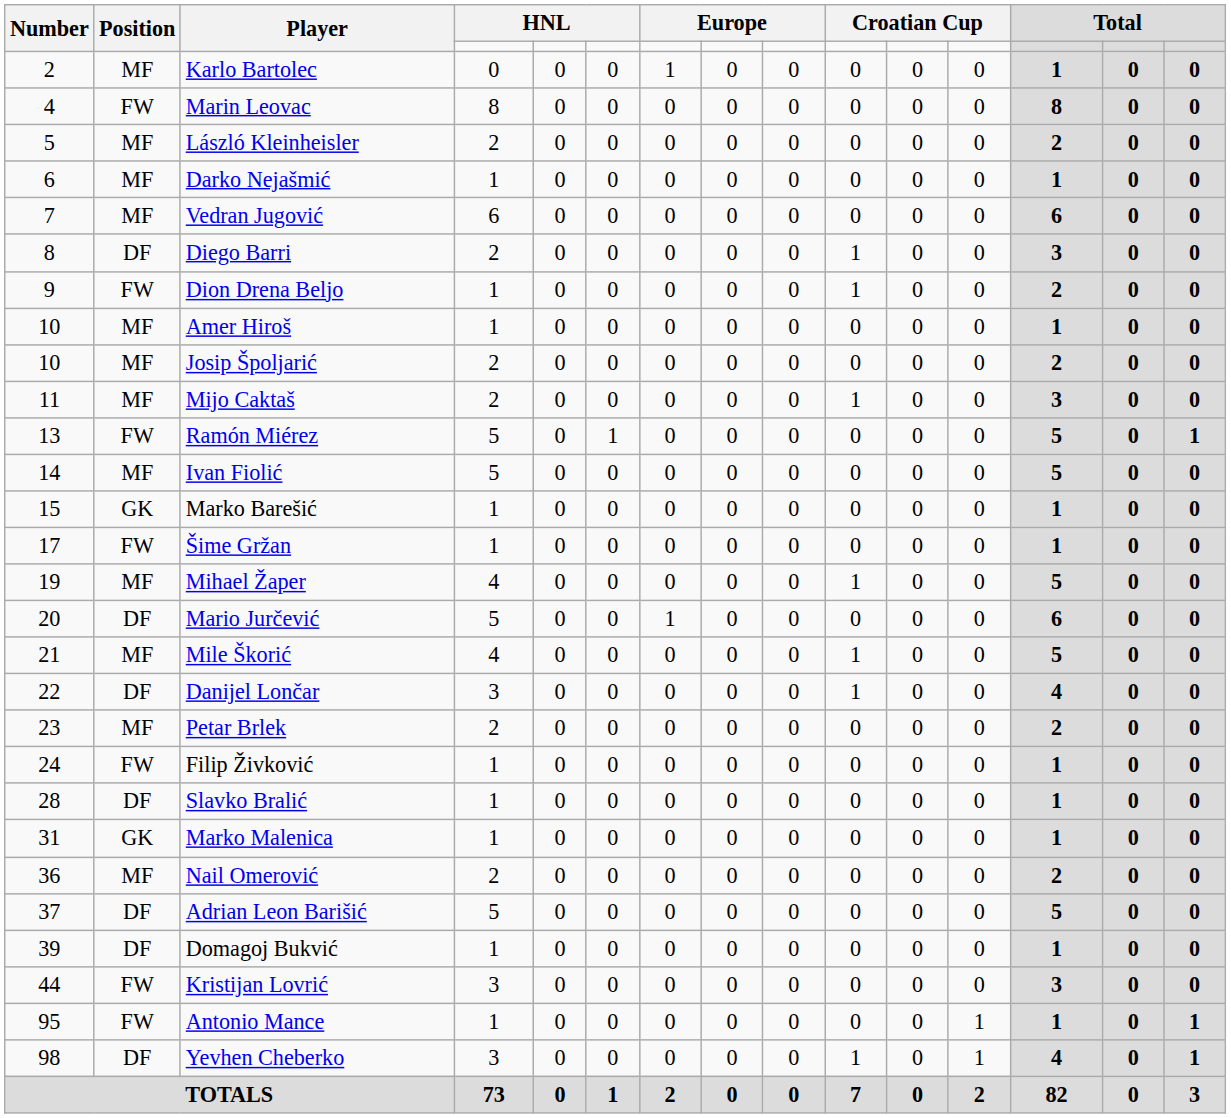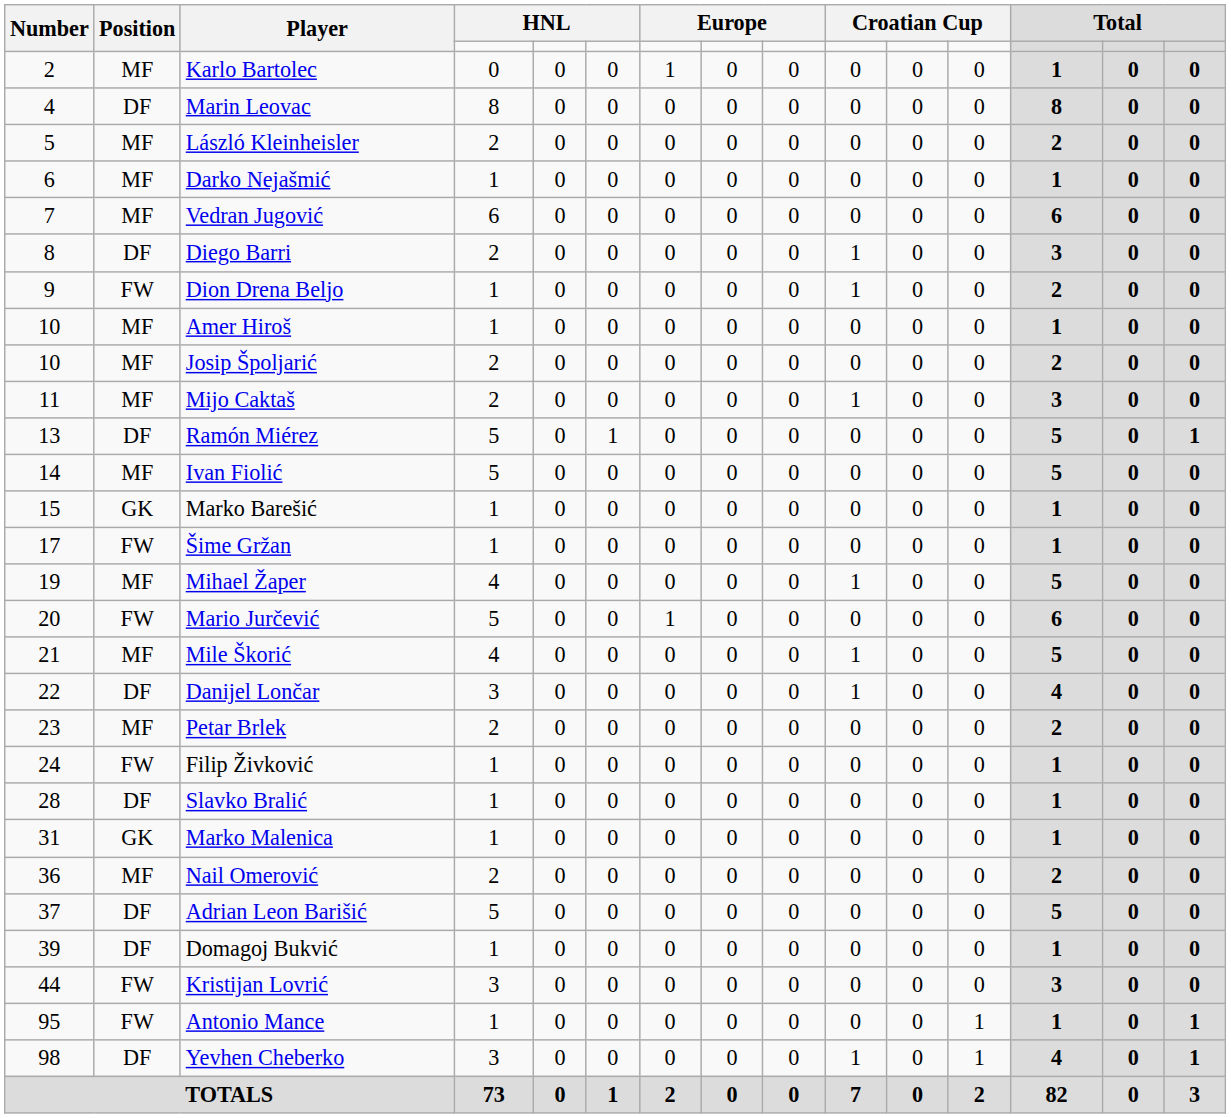Marin Leovac | Position: FW -> DF
Ramón Miérez | Position: FW -> DF
Mario Jurčević | Position: DF -> FW
